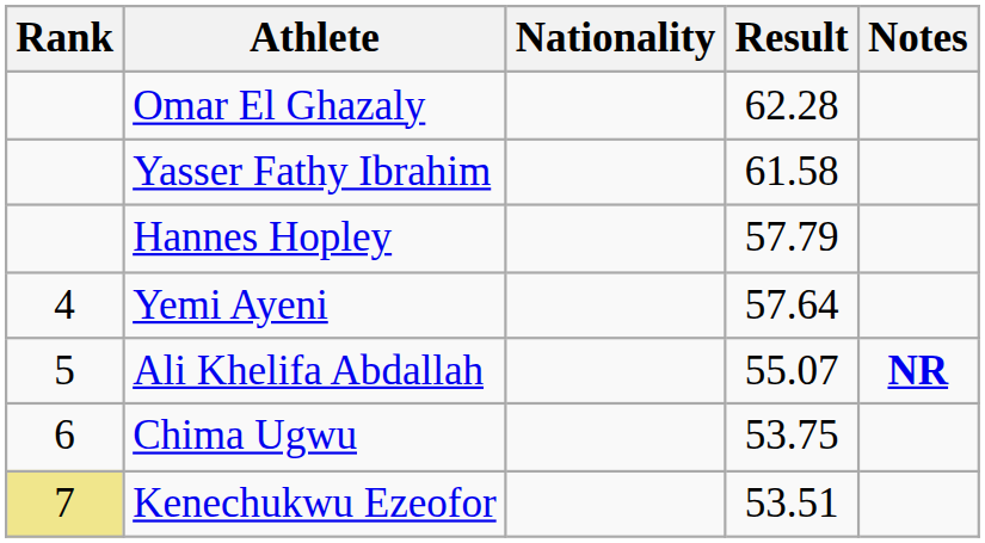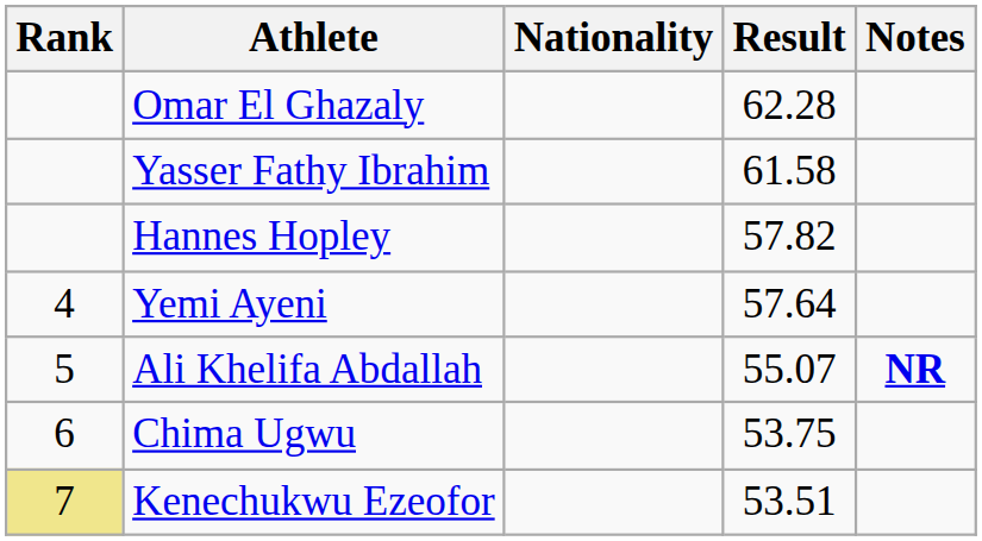Hannes Hopley | Result: 57.79 -> 57.82
